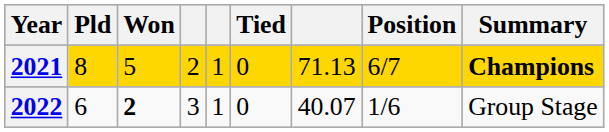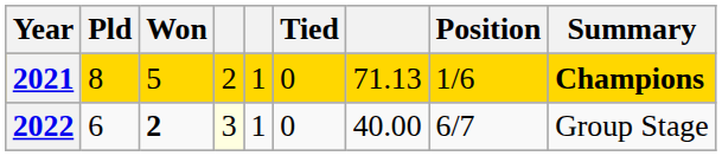2021 | Position: 6/7 -> 1/6
2022 | column 4: no background -> lightyellow background
2022 | column 7: 40.07 -> 40.00
2022 | Position: 1/6 -> 6/7
